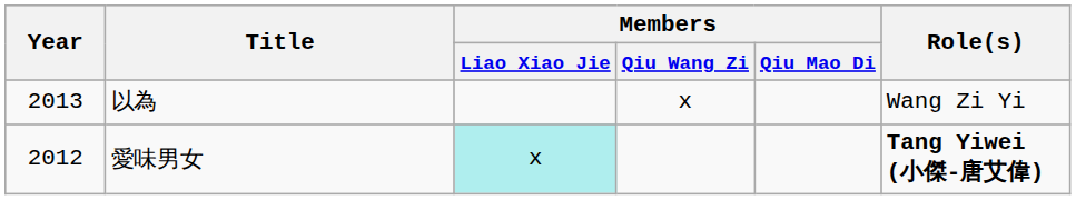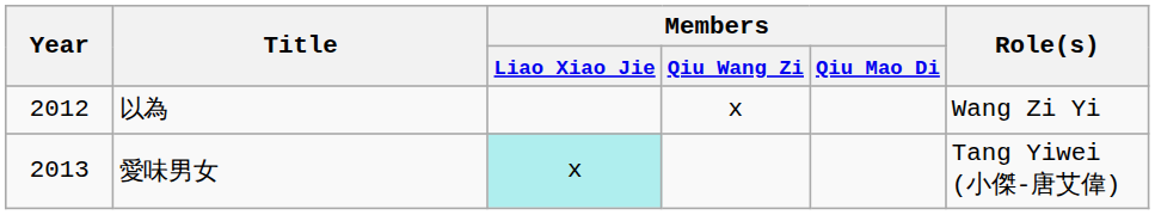以為 | Year: 2013 -> 2012
愛味男女 | Year: 2012 -> 2013
愛味男女 | Role(s): bold -> normal
